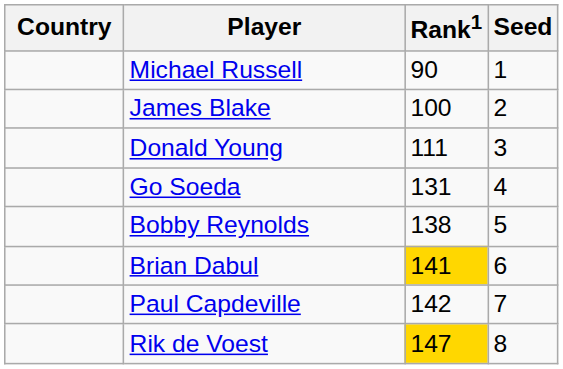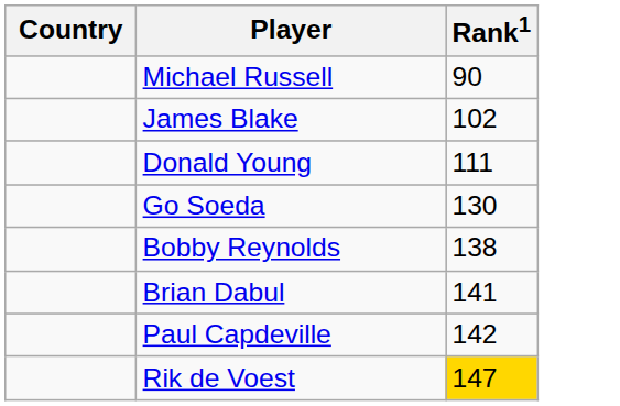- column: Seed | 1 | 2 | 3 | 4 | 5 | 6 | 7 | 8
James Blake | Rank1: 100 -> 102
Go Soeda | Rank1: 131 -> 130
Brian Dabul | Rank1: gold background -> no background
